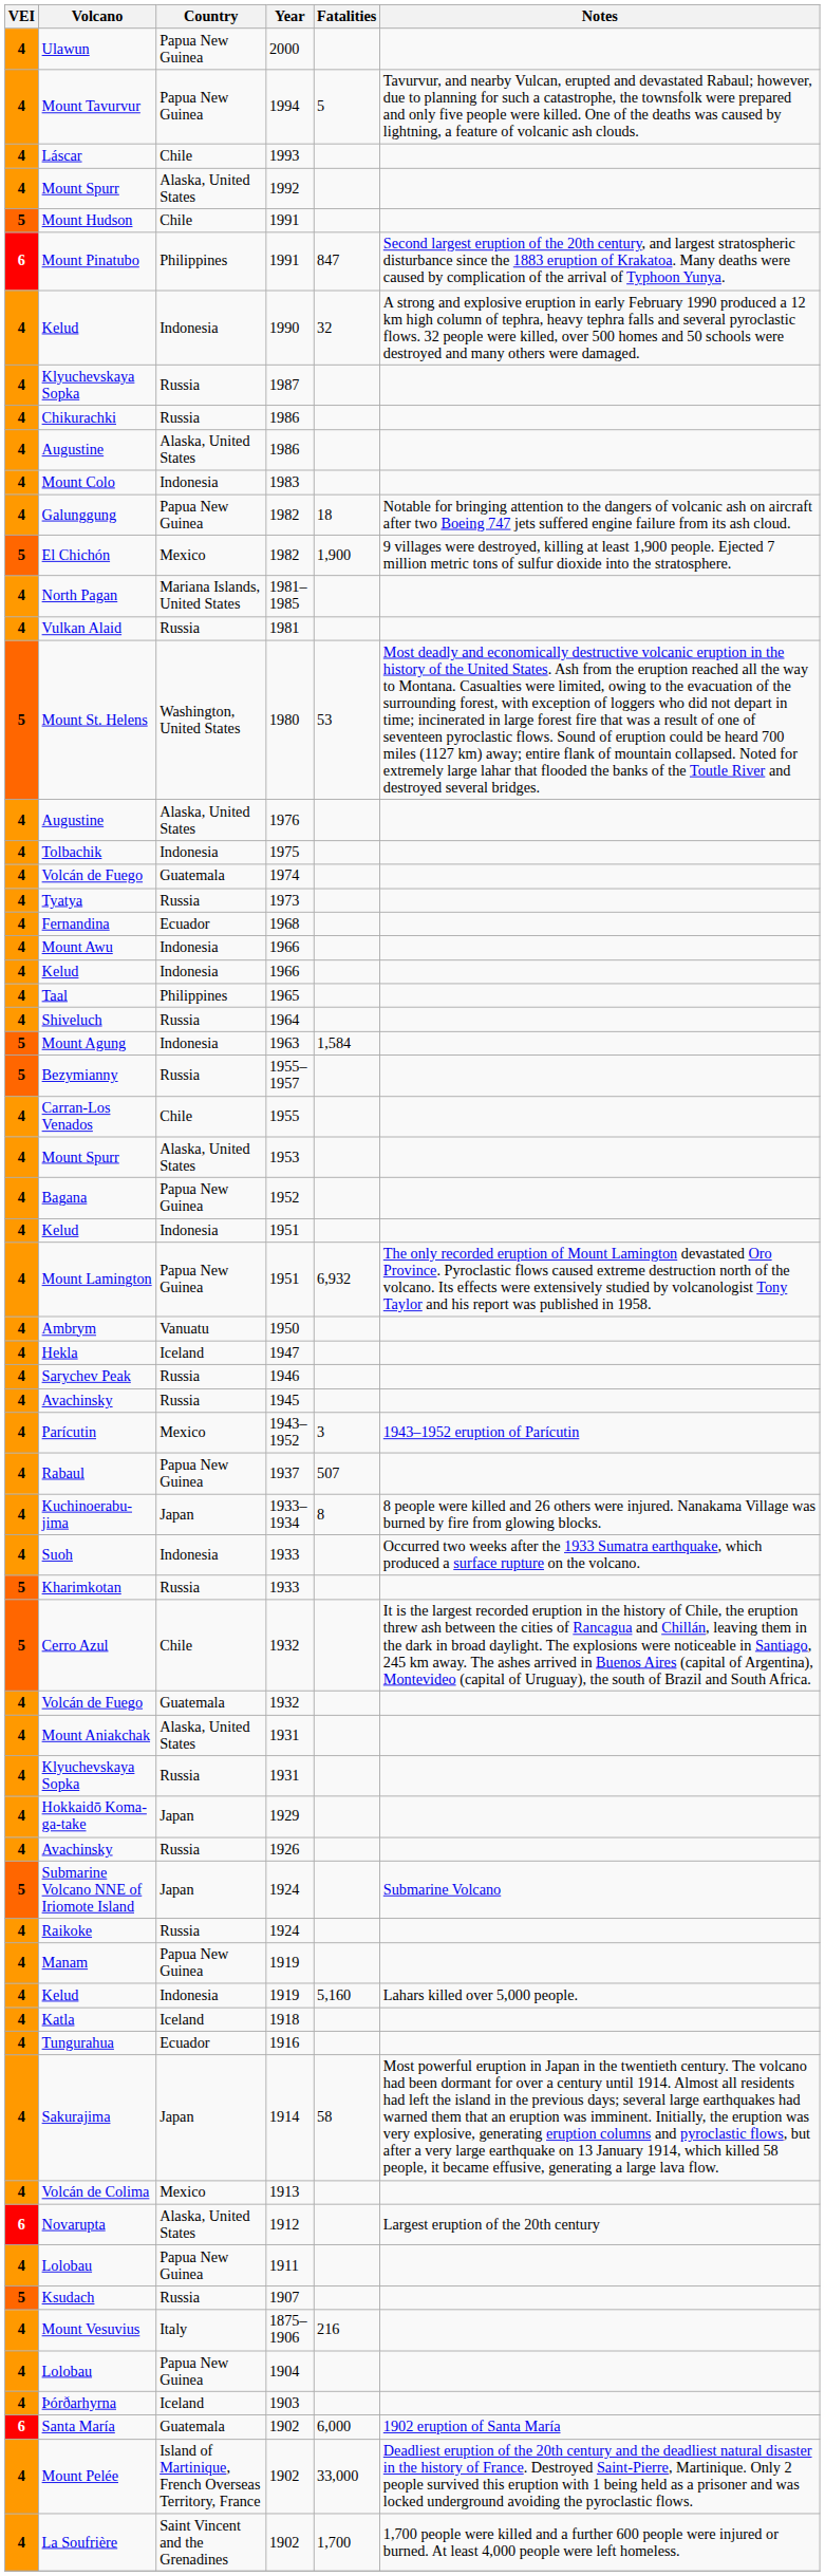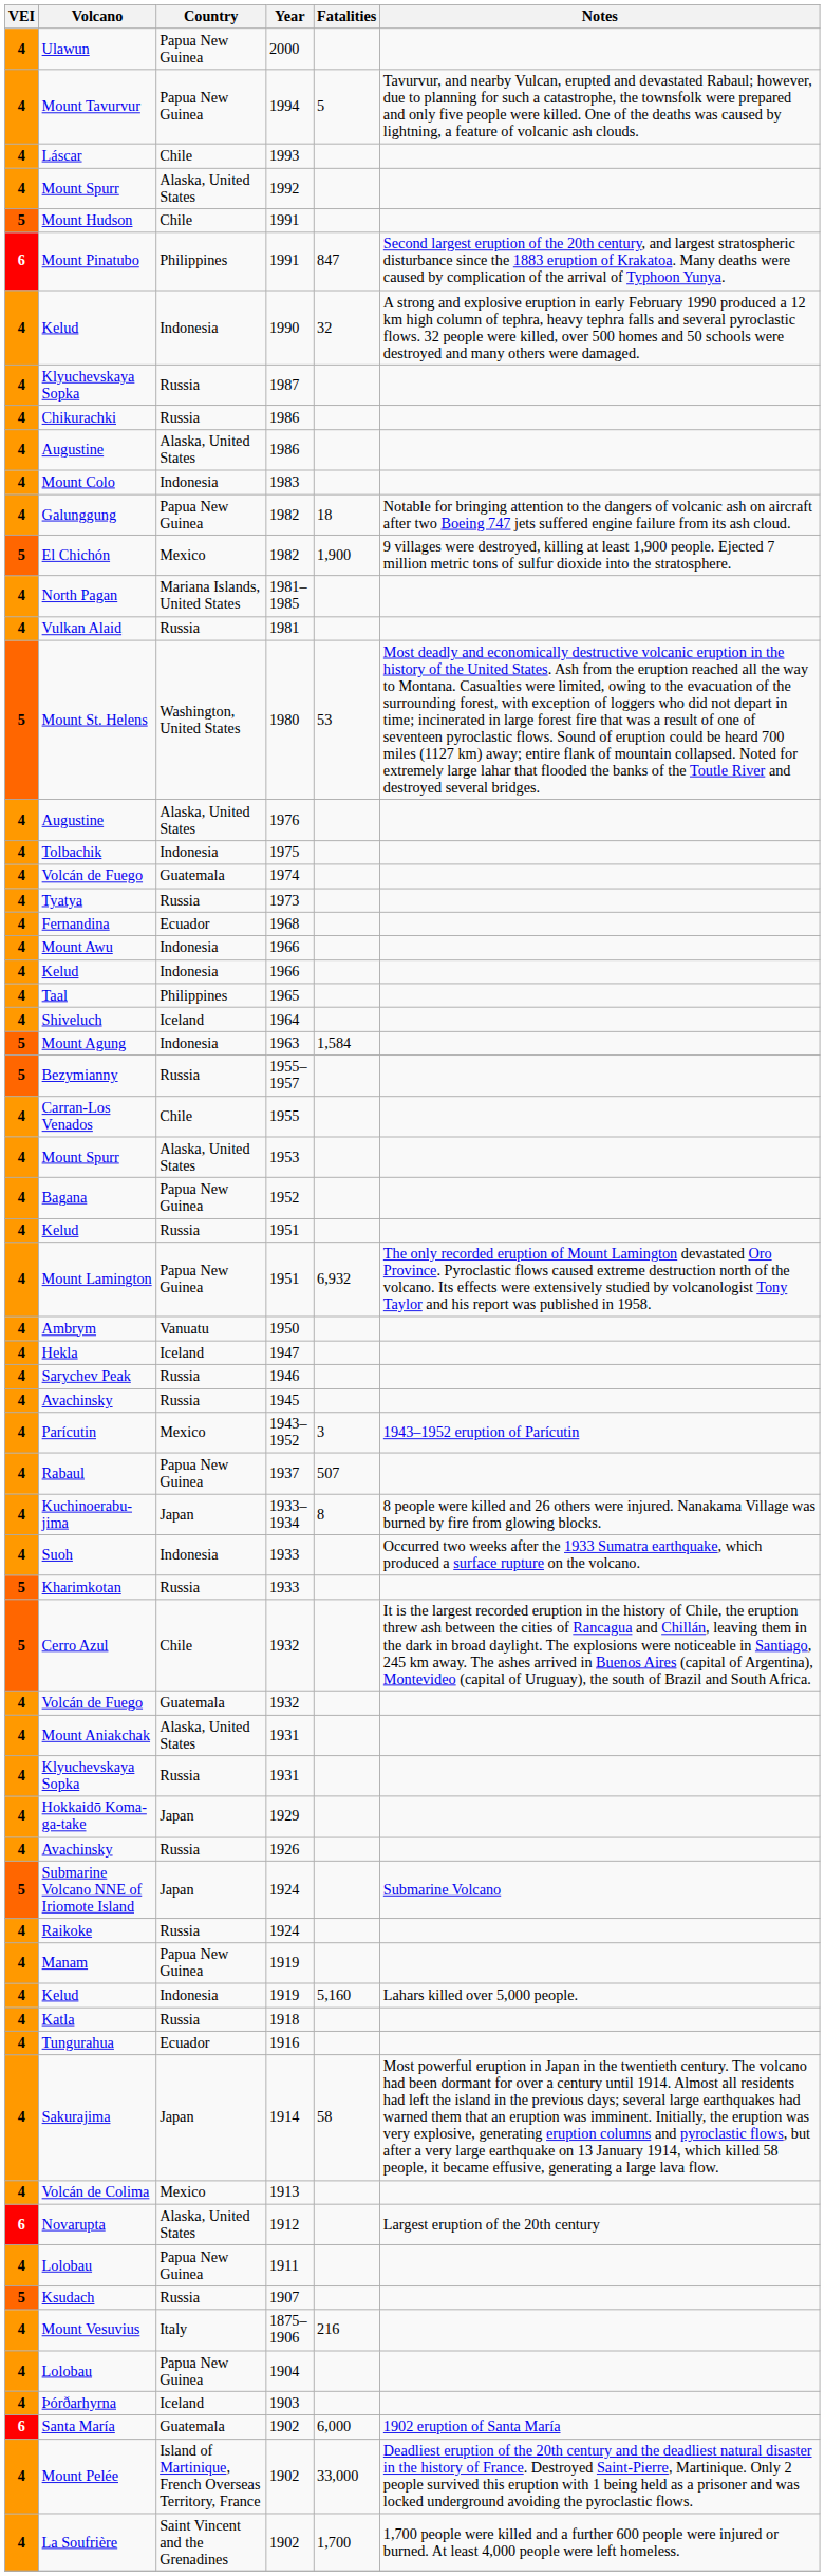Shiveluch | Country: Russia -> Iceland
Kelud / 1951 | Country: Indonesia -> Russia
Katla | Country: Iceland -> Russia
